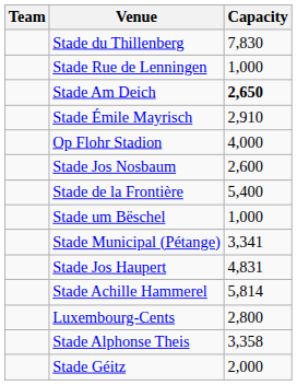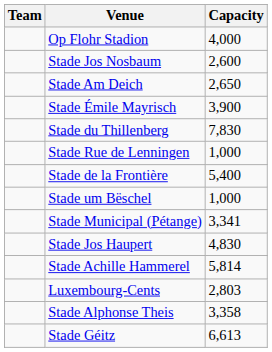rows swapped: Stade du Thillenberg <-> Op Flohr Stadion
rows swapped: Stade Jos Nosbaum <-> Stade Rue de Lenningen
Stade Am Deich | Capacity: bold -> normal
Stade Émile Mayrisch | Capacity: 2,910 -> 3,900
Stade Jos Haupert | Capacity: 4,831 -> 4,830
Luxembourg-Cents | Capacity: 2,800 -> 2,803
Stade Géitz | Capacity: 2,000 -> 6,613
